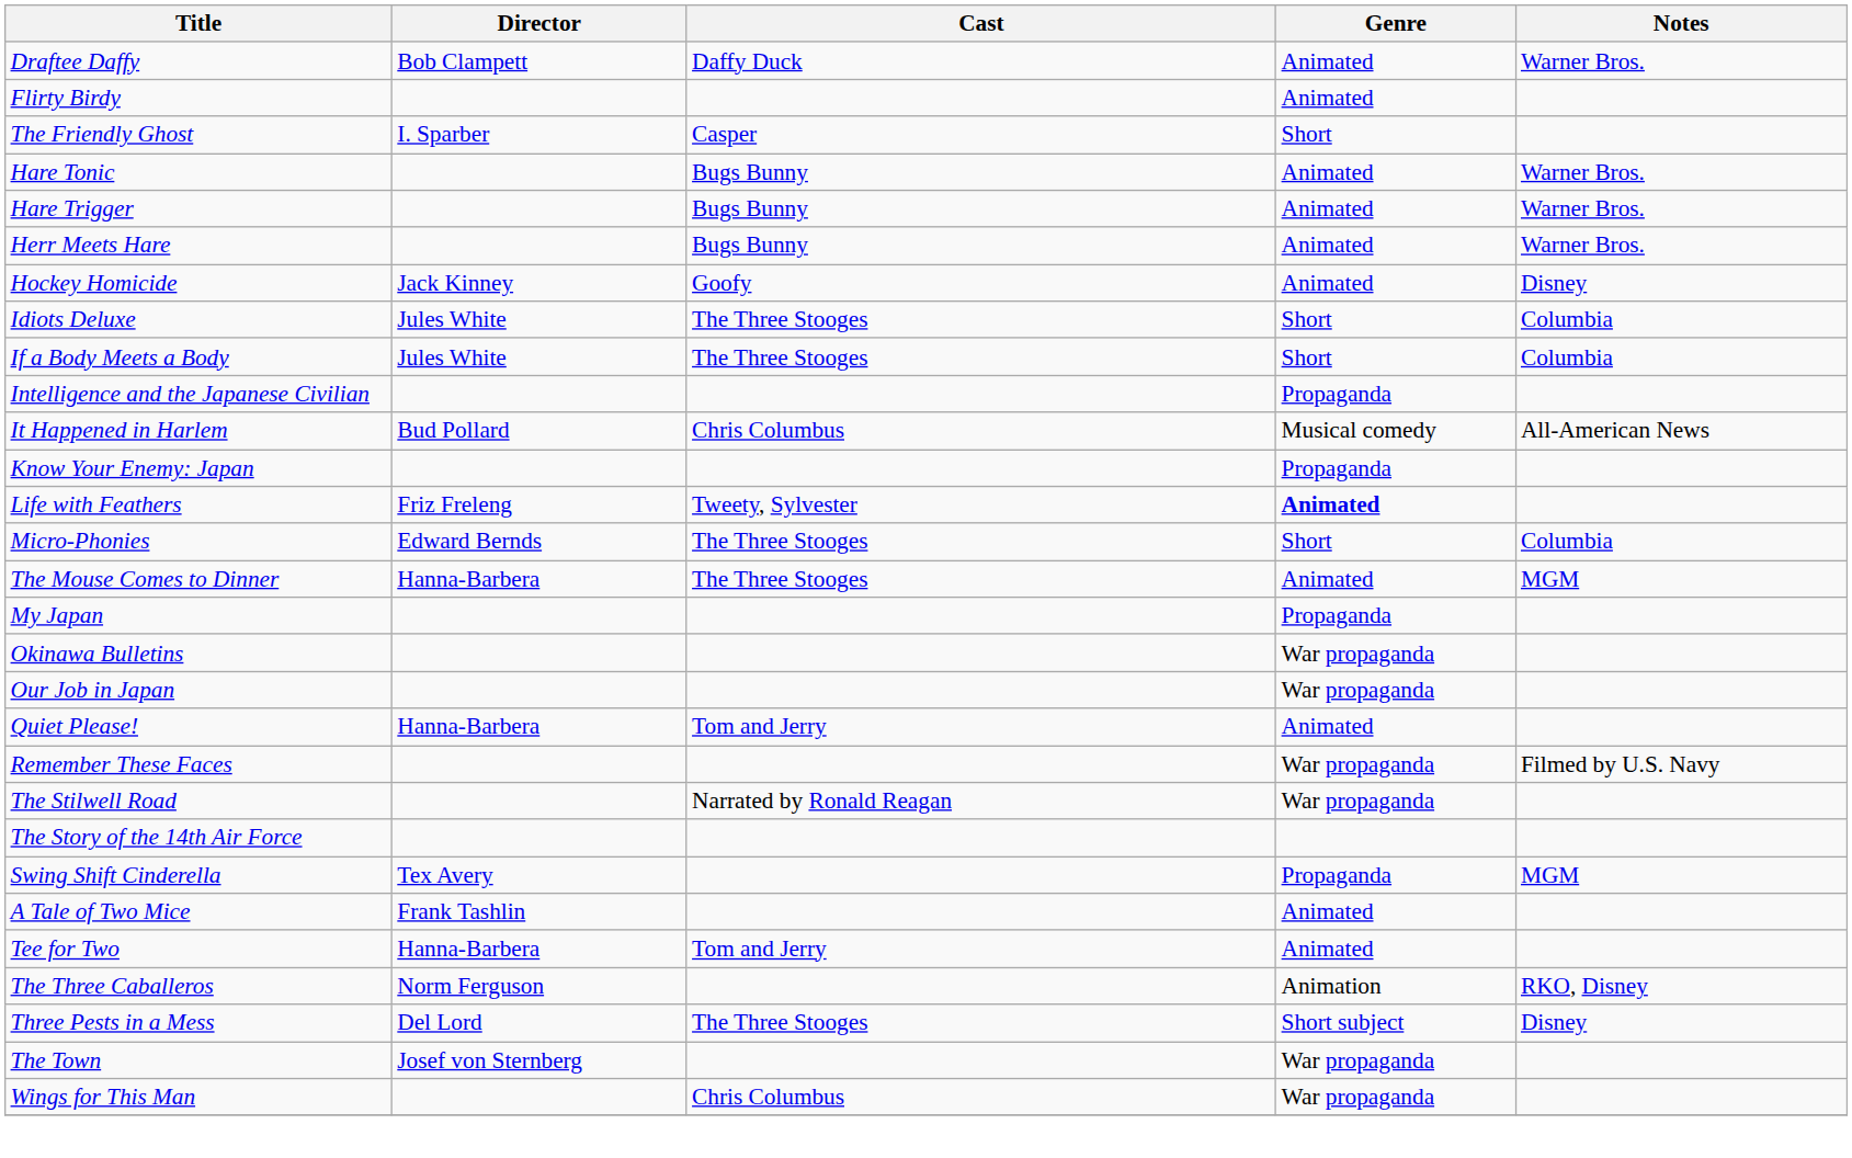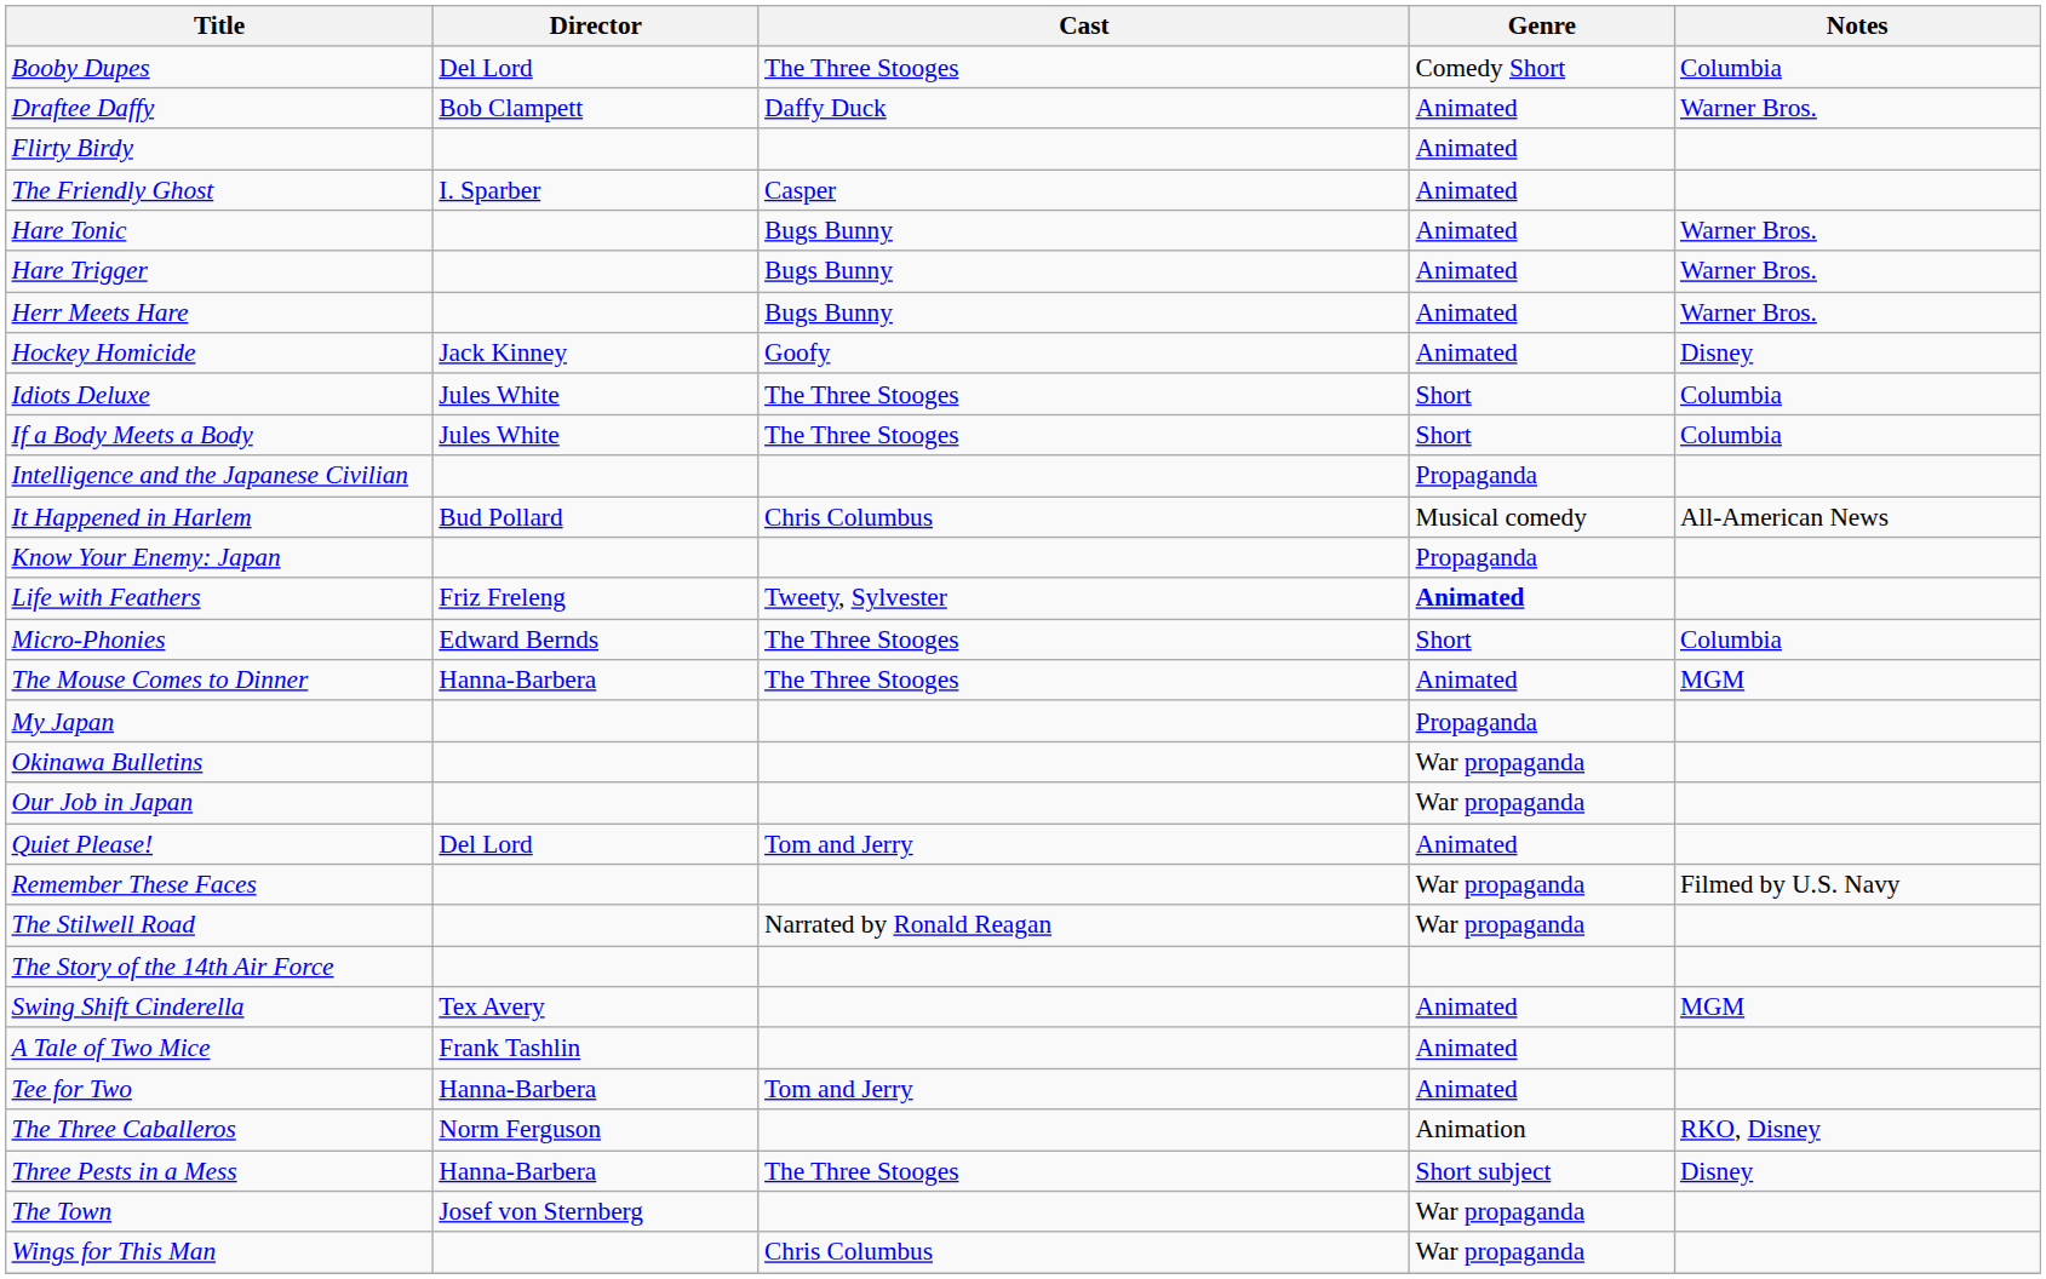+ row: Booby Dupes | Del Lord | The Three Stooges | Comedy Short | Columbia
The Friendly Ghost | Genre: Short -> Animated
Quiet Please! | Director: Hanna-Barbera -> Del Lord
Swing Shift Cinderella | Genre: Propaganda -> Animated
Three Pests in a Mess | Director: Del Lord -> Hanna-Barbera
